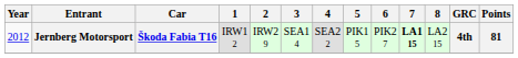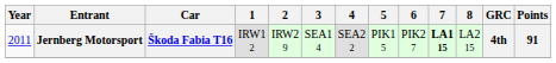Jernberg Motorsport | Year: 2012 -> 2011
Jernberg Motorsport | Points: 81 -> 91
